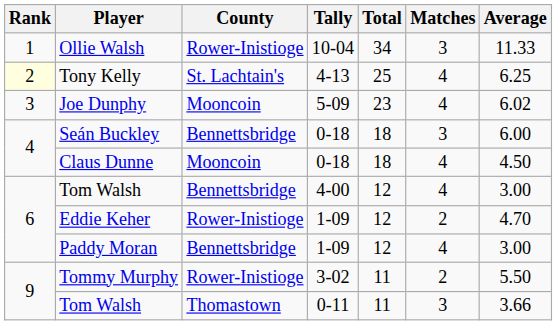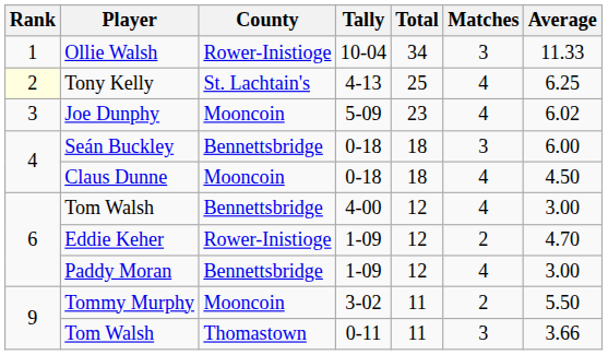Tommy Murphy | County: Rower-Inistioge -> Mooncoin
